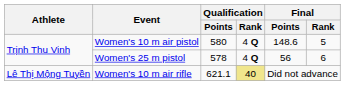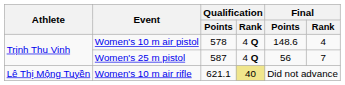Women's 10 m air pistol | Qualification / Points: 580 -> 578
Women's 10 m air pistol | Final / Rank: 5 -> 4
Women's 25 m pistol | Qualification / Points: 578 -> 587
Women's 25 m pistol | Final / Rank: 6 -> 7
